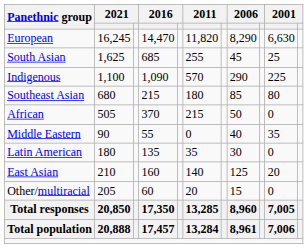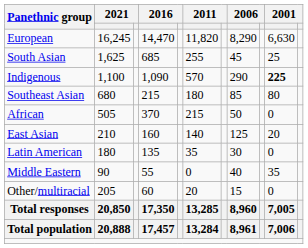Indigenous | column 10: normal -> bold
rows swapped: East Asian <-> Middle Eastern
